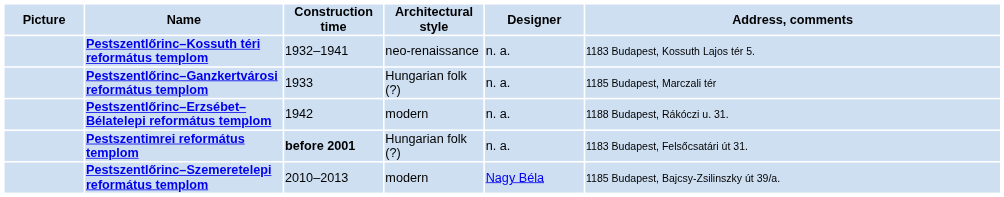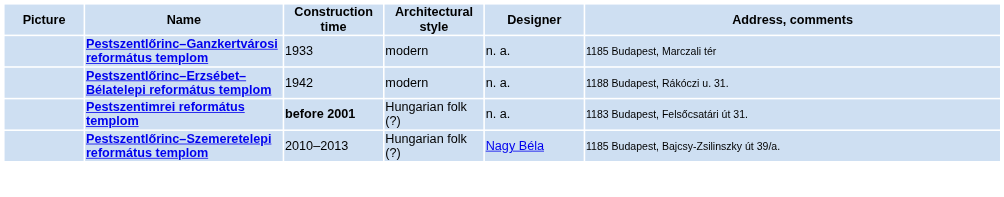- row: Pestszentlőrinc–Kossuth téri református templom | 1932–1941 | neo-renaissance | n. a. | 1183 Budapest, Kossuth Lajos tér 5.
Pestszentlőrinc–Ganzkertvárosi református templom | Architectural style: Hungarian folk (?) -> modern
Pestszentlőrinc–Szemeretelepi református templom | Architectural style: modern -> Hungarian folk (?)
